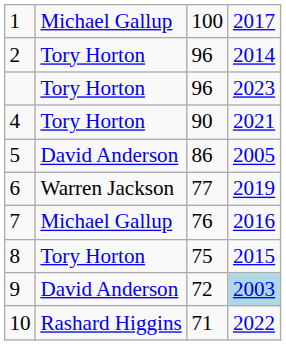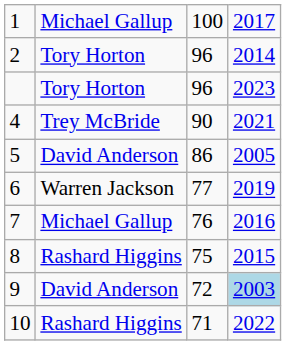4 | column 2: Tory Horton -> Trey McBride
8 | column 2: Tory Horton -> Rashard Higgins
